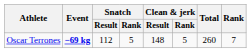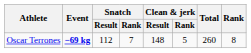Oscar Terrones | Snatch / Rank: 5 -> 7
Oscar Terrones | Rank: 7 -> 8
